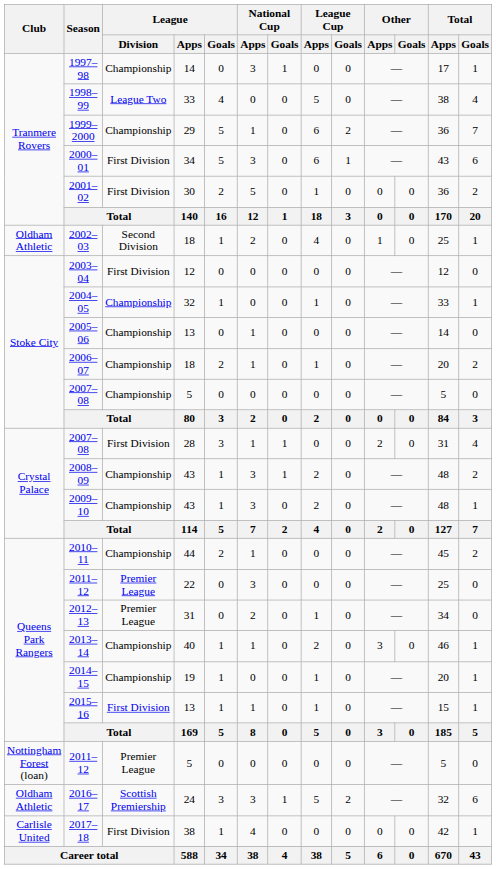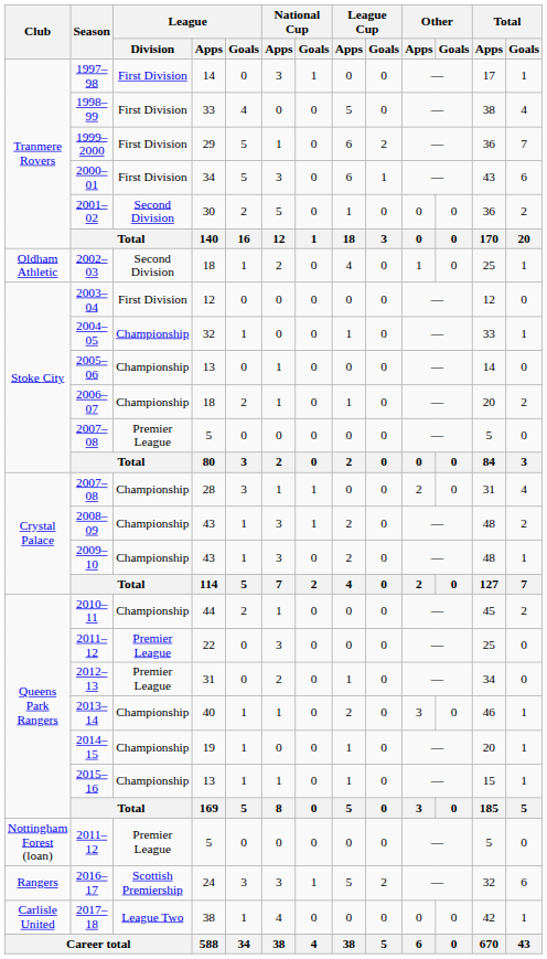1997–98 | League / Division: Championship -> First Division
1998–99 | League / Division: League Two -> First Division
1999–2000 | League / Division: Championship -> First Division
2001–02 | League / Division: First Division -> Second Division
2007–08 / 5 | League / Division: Championship -> Premier League
2007–08 / 28 | League / Division: First Division -> Championship
2015–16 | League / Division: First Division -> Championship
2016–17 | Club: Oldham Athletic -> Rangers
2017–18 | League / Division: First Division -> League Two
